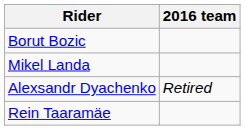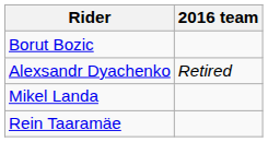rows swapped: Alexsandr Dyachenko <-> Mikel Landa
